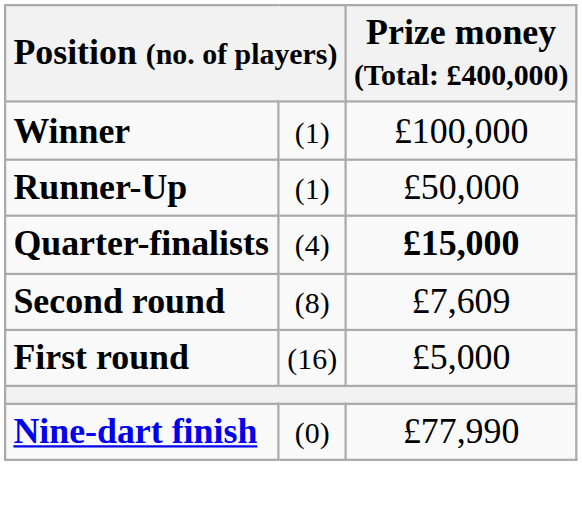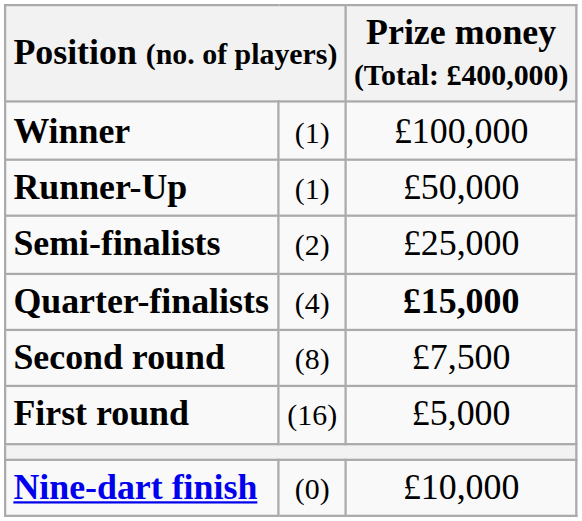+ row: Semi-finalists | (2) | £25,000
Second round | column 3: £7,609 -> £7,500
Nine-dart finish | column 3: £77,990 -> £10,000
